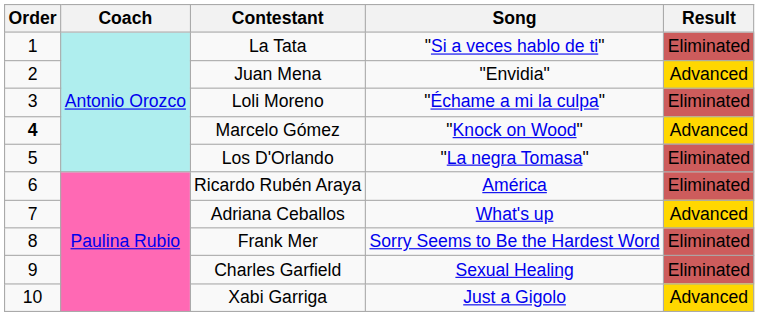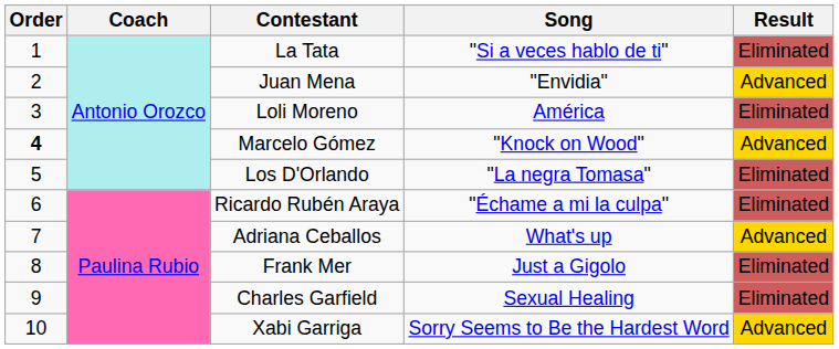Loli Moreno | Song: "Échame a mi la culpa" -> América
Ricardo Rubén Araya | Song: América -> "Échame a mi la culpa"
Frank Mer | Song: Sorry Seems to Be the Hardest Word -> Just a Gigolo
Xabi Garriga | Song: Just a Gigolo -> Sorry Seems to Be the Hardest Word
